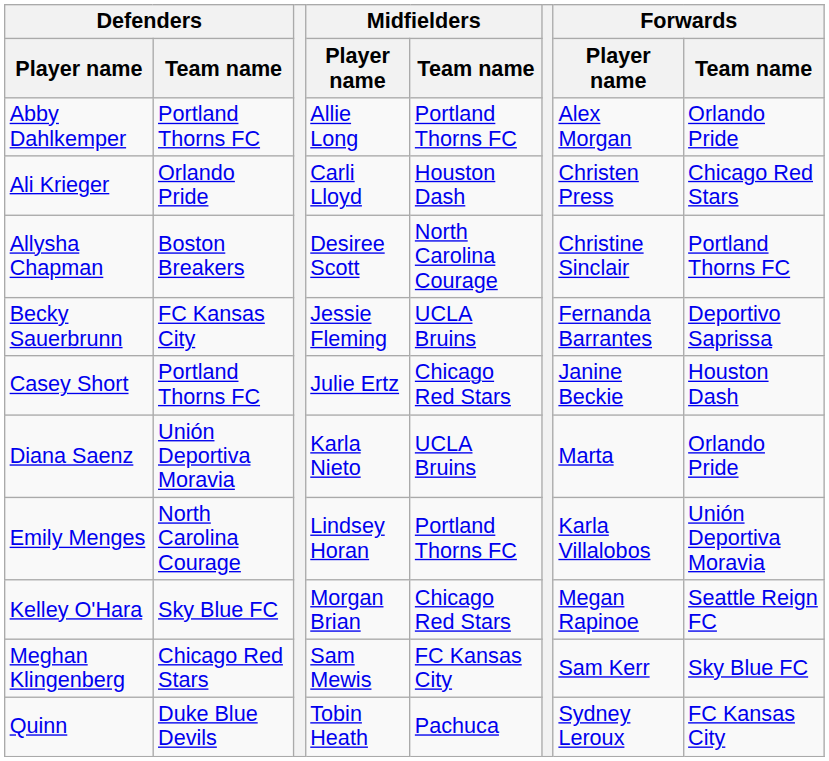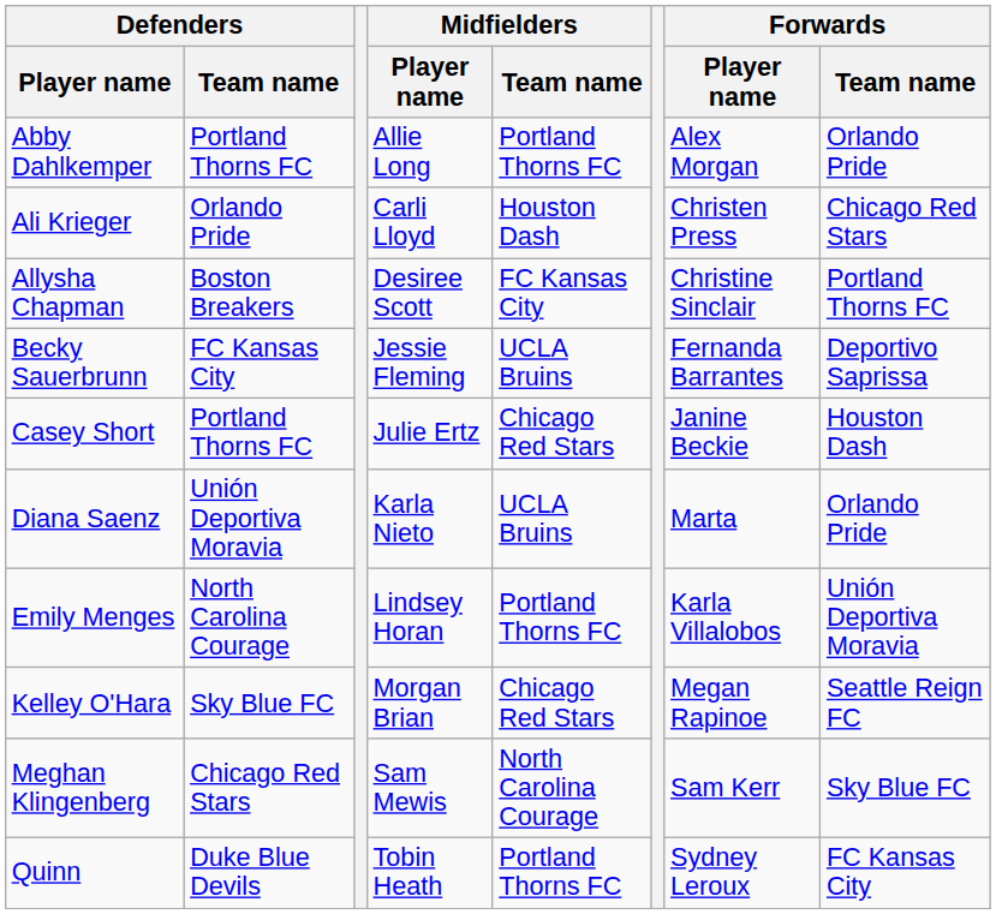Allysha Chapman | Midfielders / Team name: North Carolina Courage -> FC Kansas City
Meghan Klingenberg | Midfielders / Team name: FC Kansas City -> North Carolina Courage
Quinn | Midfielders / Team name: Pachuca -> Portland Thorns FC
